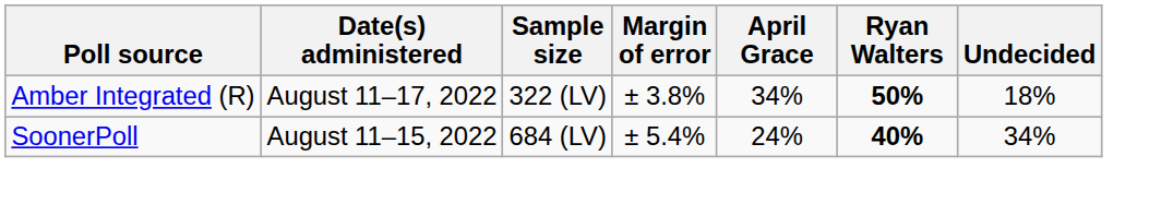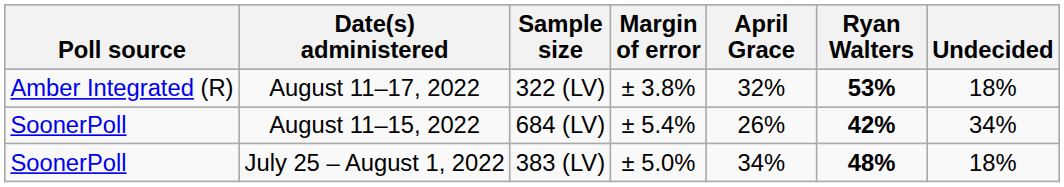August 11–17, 2022 | April Grace: 34% -> 32%
August 11–17, 2022 | Ryan Walters: 50% -> 53%
August 11–15, 2022 | April Grace: 24% -> 26%
August 11–15, 2022 | Ryan Walters: 40% -> 42%
+ row: SoonerPoll | July 25 – August 1, 2022 | 383 (LV) | ± 5.0% | 34% | 48% | 18%
